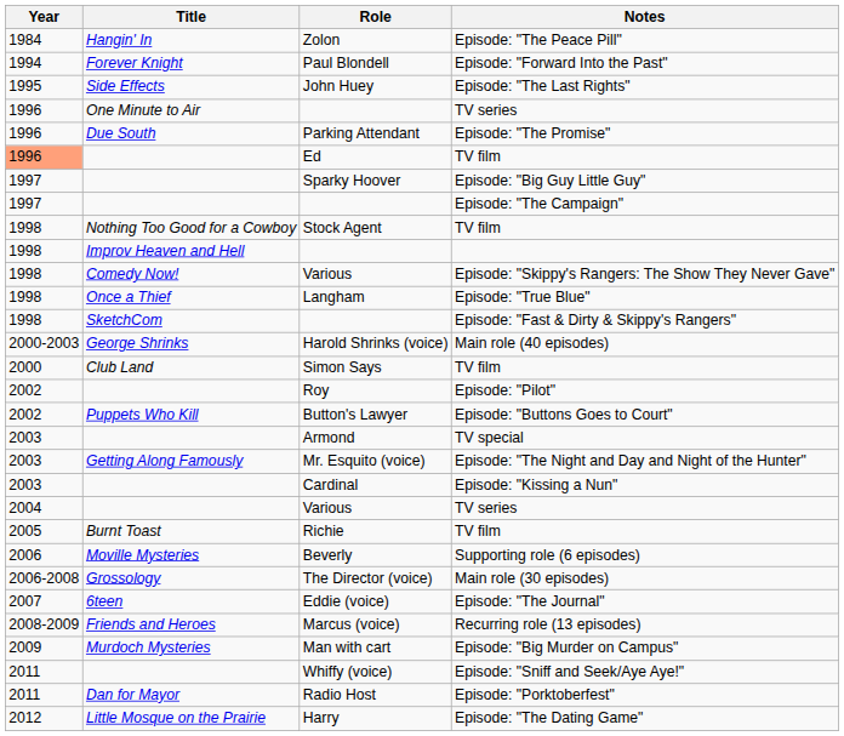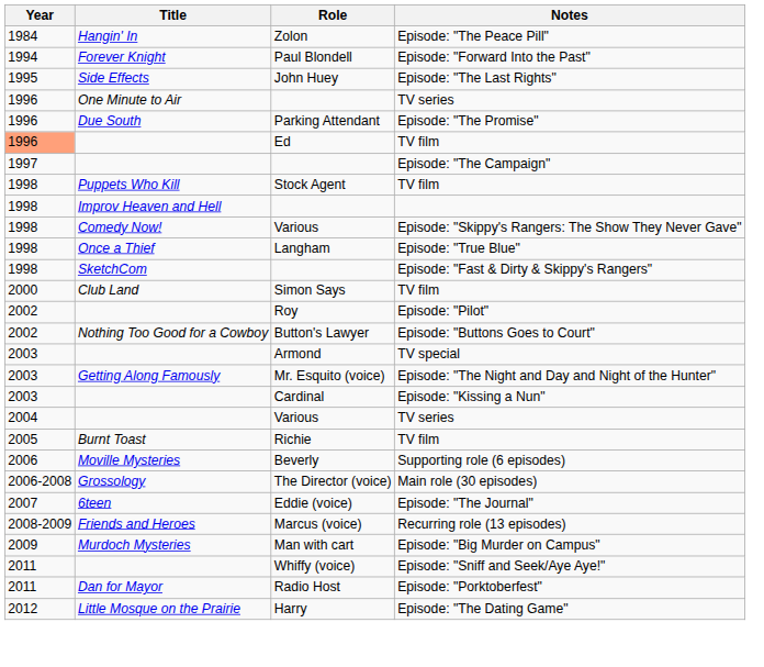- row: 1997 | Sparky Hoover | Episode: "Big Guy Little Guy"
Stock Agent | Title: Nothing Too Good for a Cowboy -> Puppets Who Kill
- row: 2000-2003 | George Shrinks | Harold Shrinks (voice) | Main role (40 episodes)
Button's Lawyer | Title: Puppets Who Kill -> Nothing Too Good for a Cowboy
